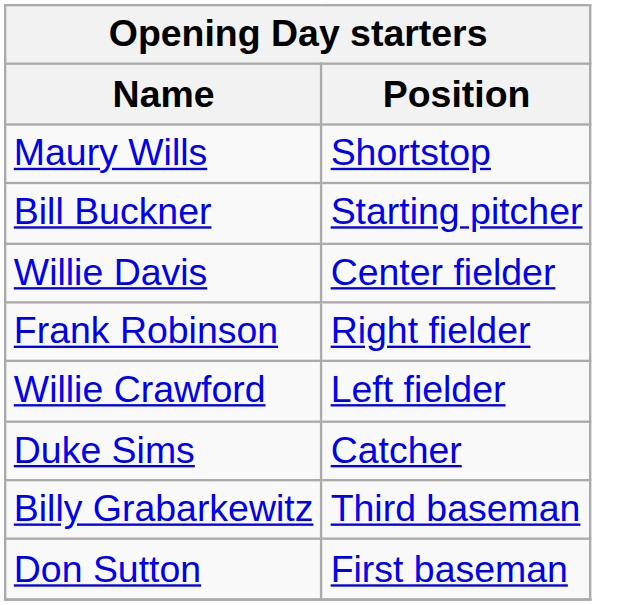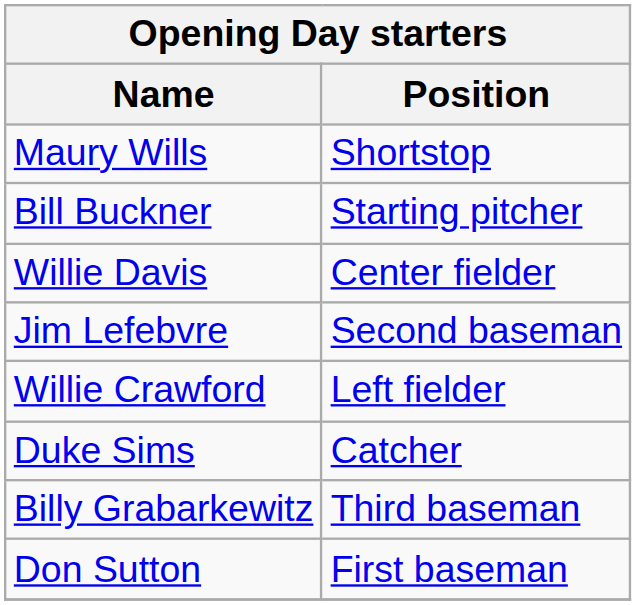- row: Frank Robinson | Right fielder
+ row: Jim Lefebvre | Second baseman
